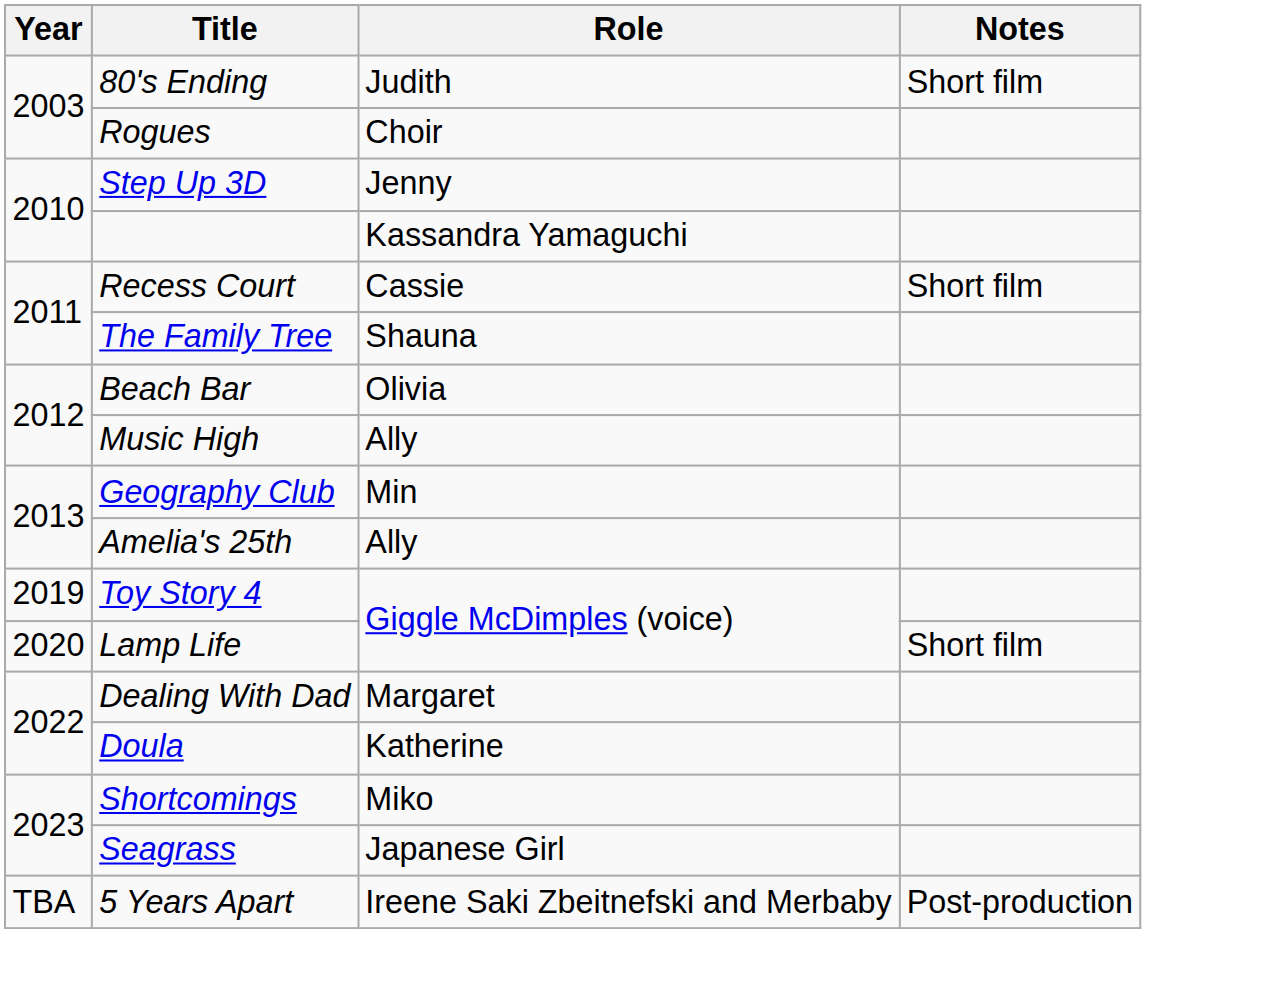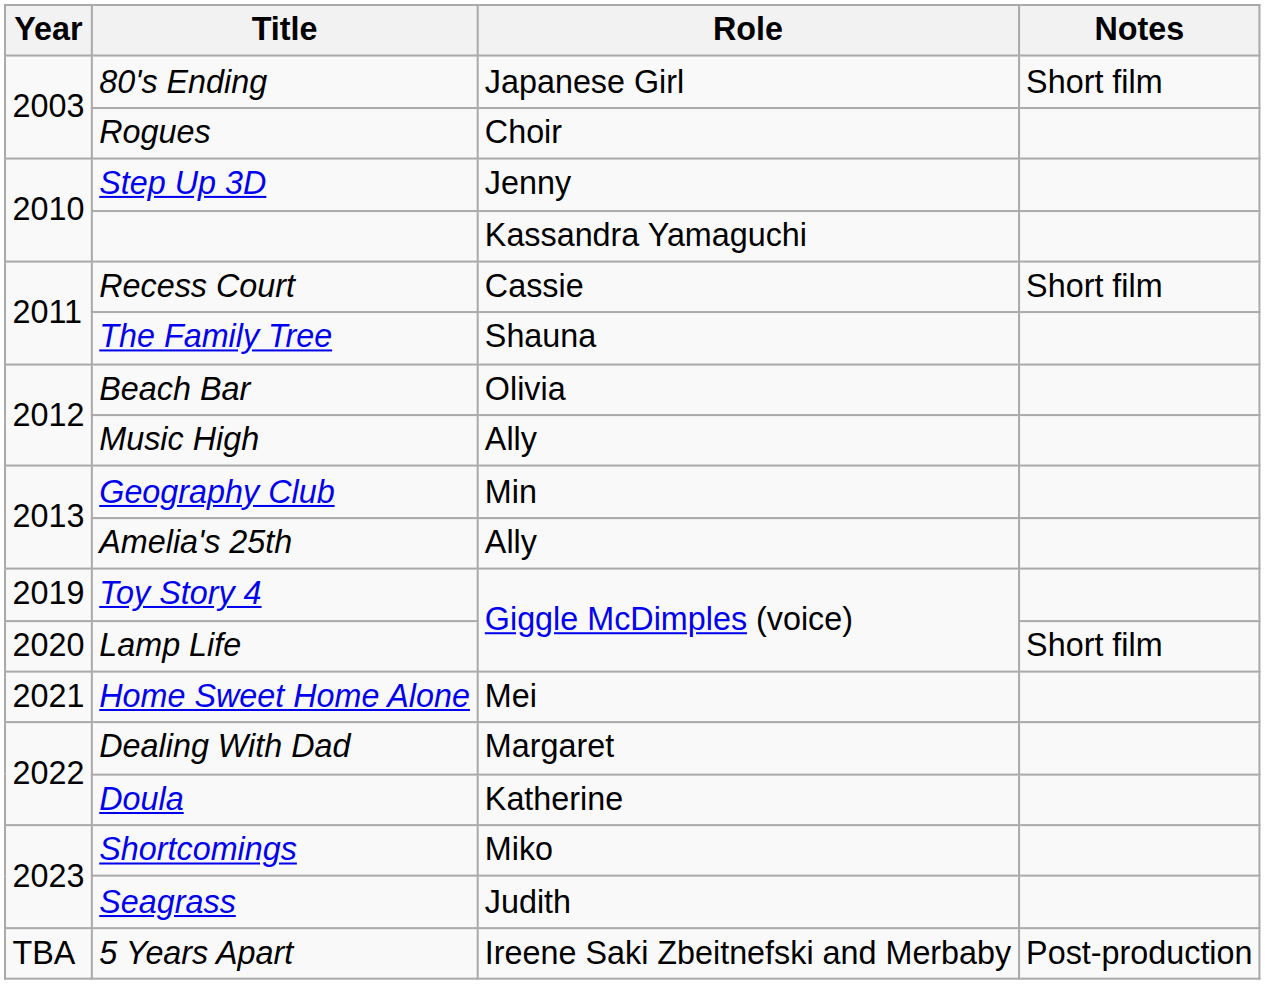80's Ending | Role: Judith -> Japanese Girl
+ row: 2021 | Home Sweet Home Alone | Mei
Seagrass | Role: Japanese Girl -> Judith
